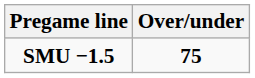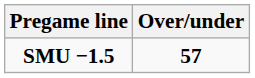SMU −1.5 | Over/under: 75 -> 57
